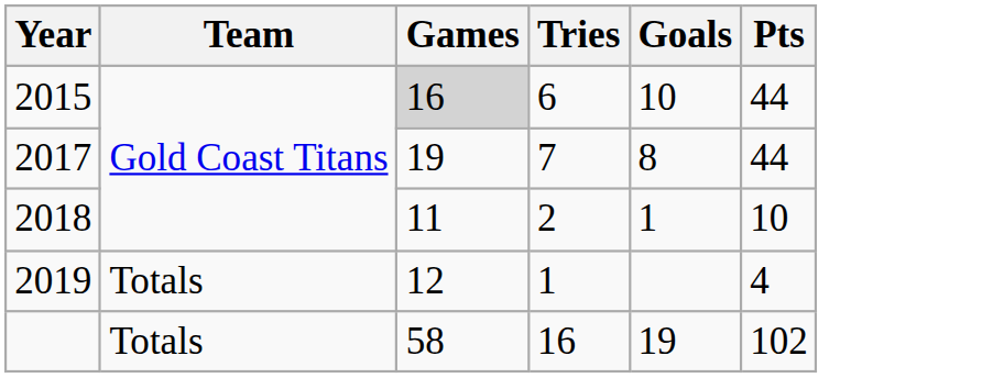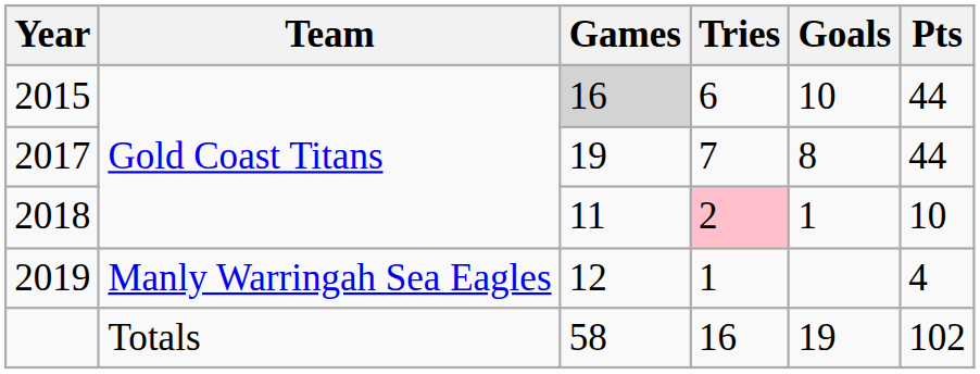2018 | Tries: no background -> pink background
2019 | Team: Totals -> Manly Warringah Sea Eagles
